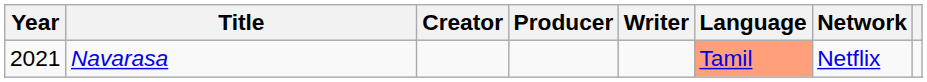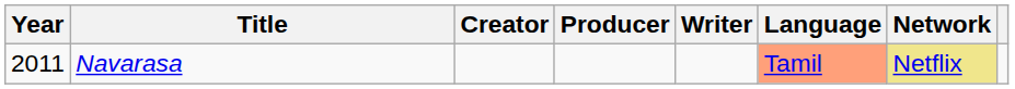Navarasa | Year: 2021 -> 2011
Navarasa | Network: no background -> khaki background
